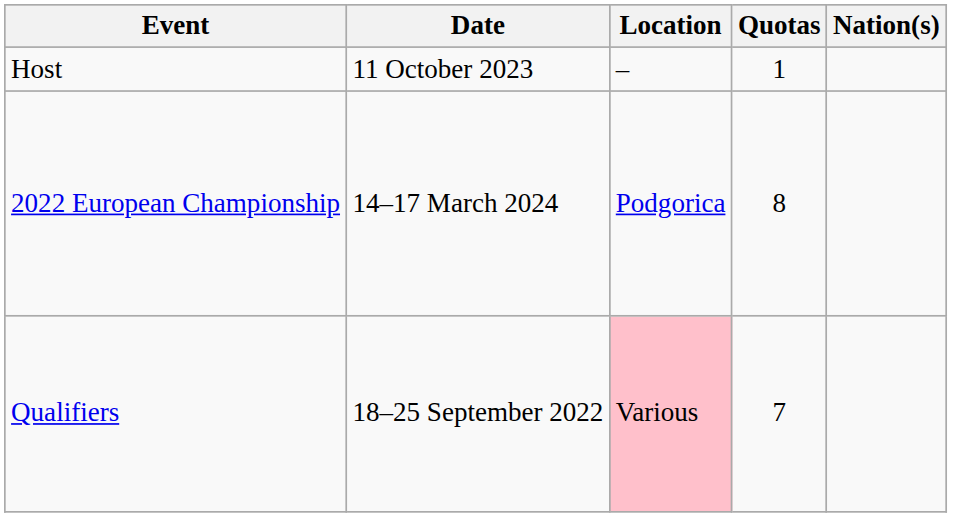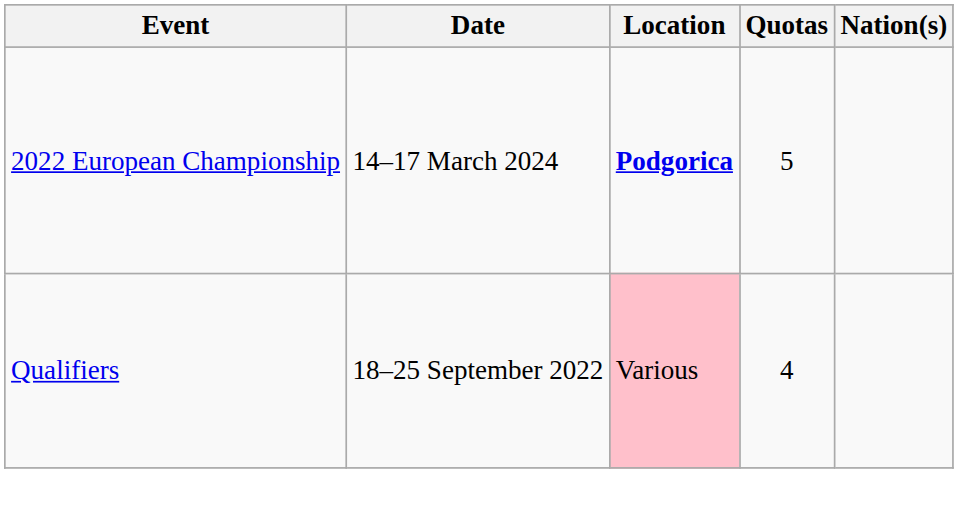- row: Host | 11 October 2023 | – | 1
2022 European Championship | Location: normal -> bold
2022 European Championship | Quotas: 8 -> 5
Qualifiers | Quotas: 7 -> 4
